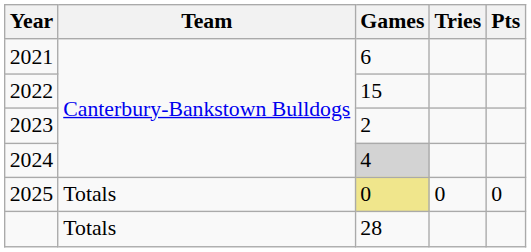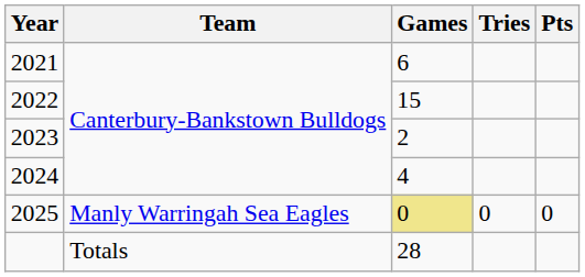2024 | Games: lightgrey background -> no background
2025 | Team: Totals -> Manly Warringah Sea Eagles
